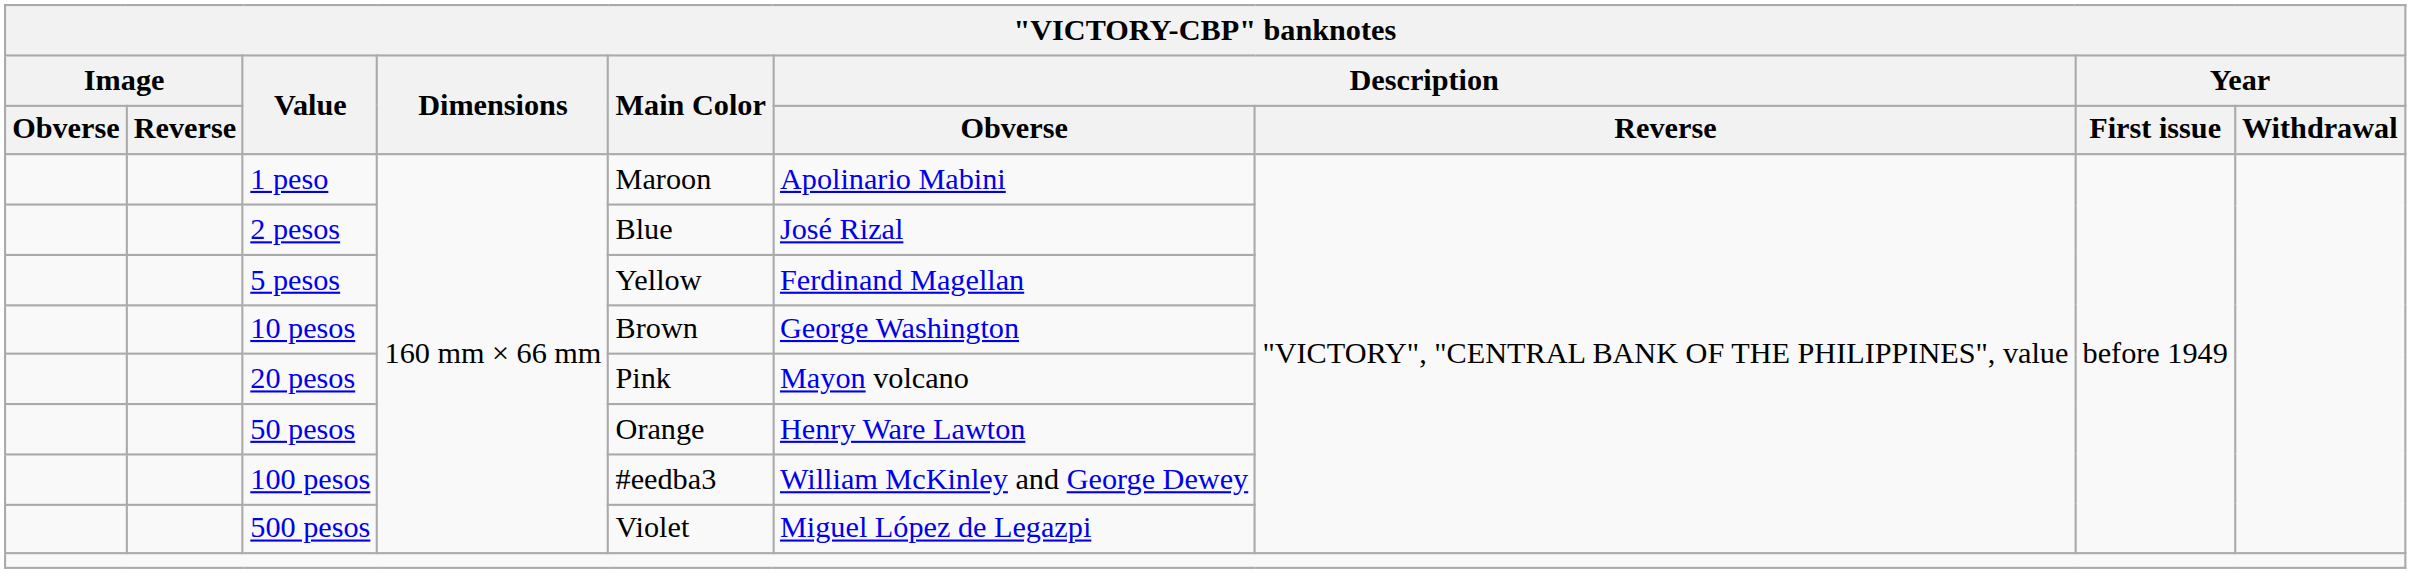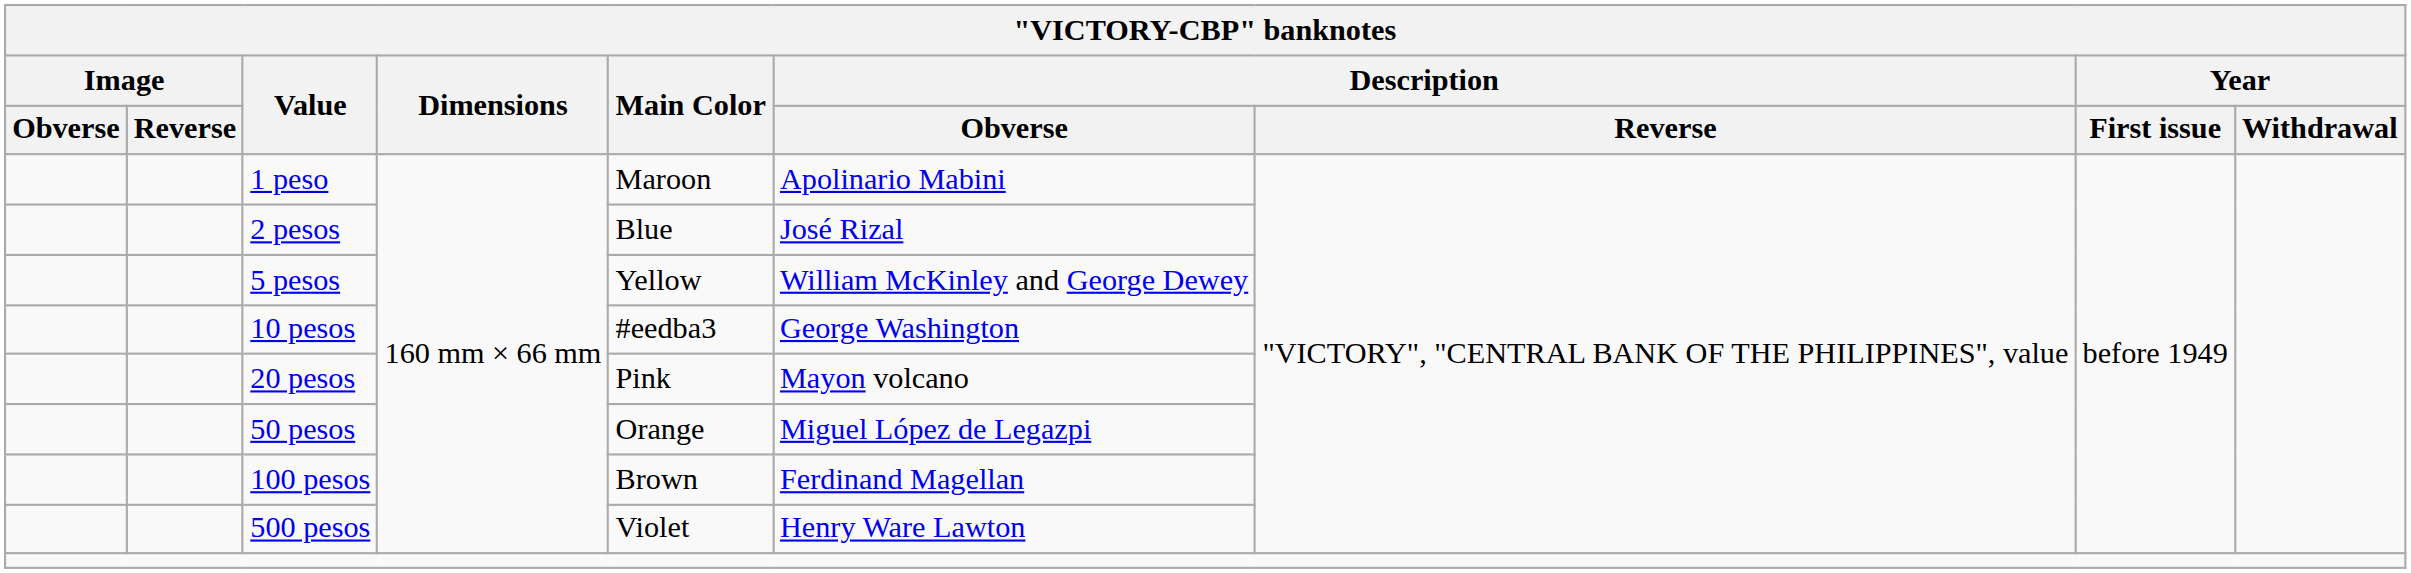5 pesos | Description / Obverse: Ferdinand Magellan -> William McKinley and George Dewey
10 pesos | Main Color: Brown -> #eedba3
50 pesos | Description / Obverse: Henry Ware Lawton -> Miguel López de Legazpi
100 pesos | Main Color: #eedba3 -> Brown
100 pesos | Description / Obverse: William McKinley and George Dewey -> Ferdinand Magellan
500 pesos | Description / Obverse: Miguel López de Legazpi -> Henry Ware Lawton
